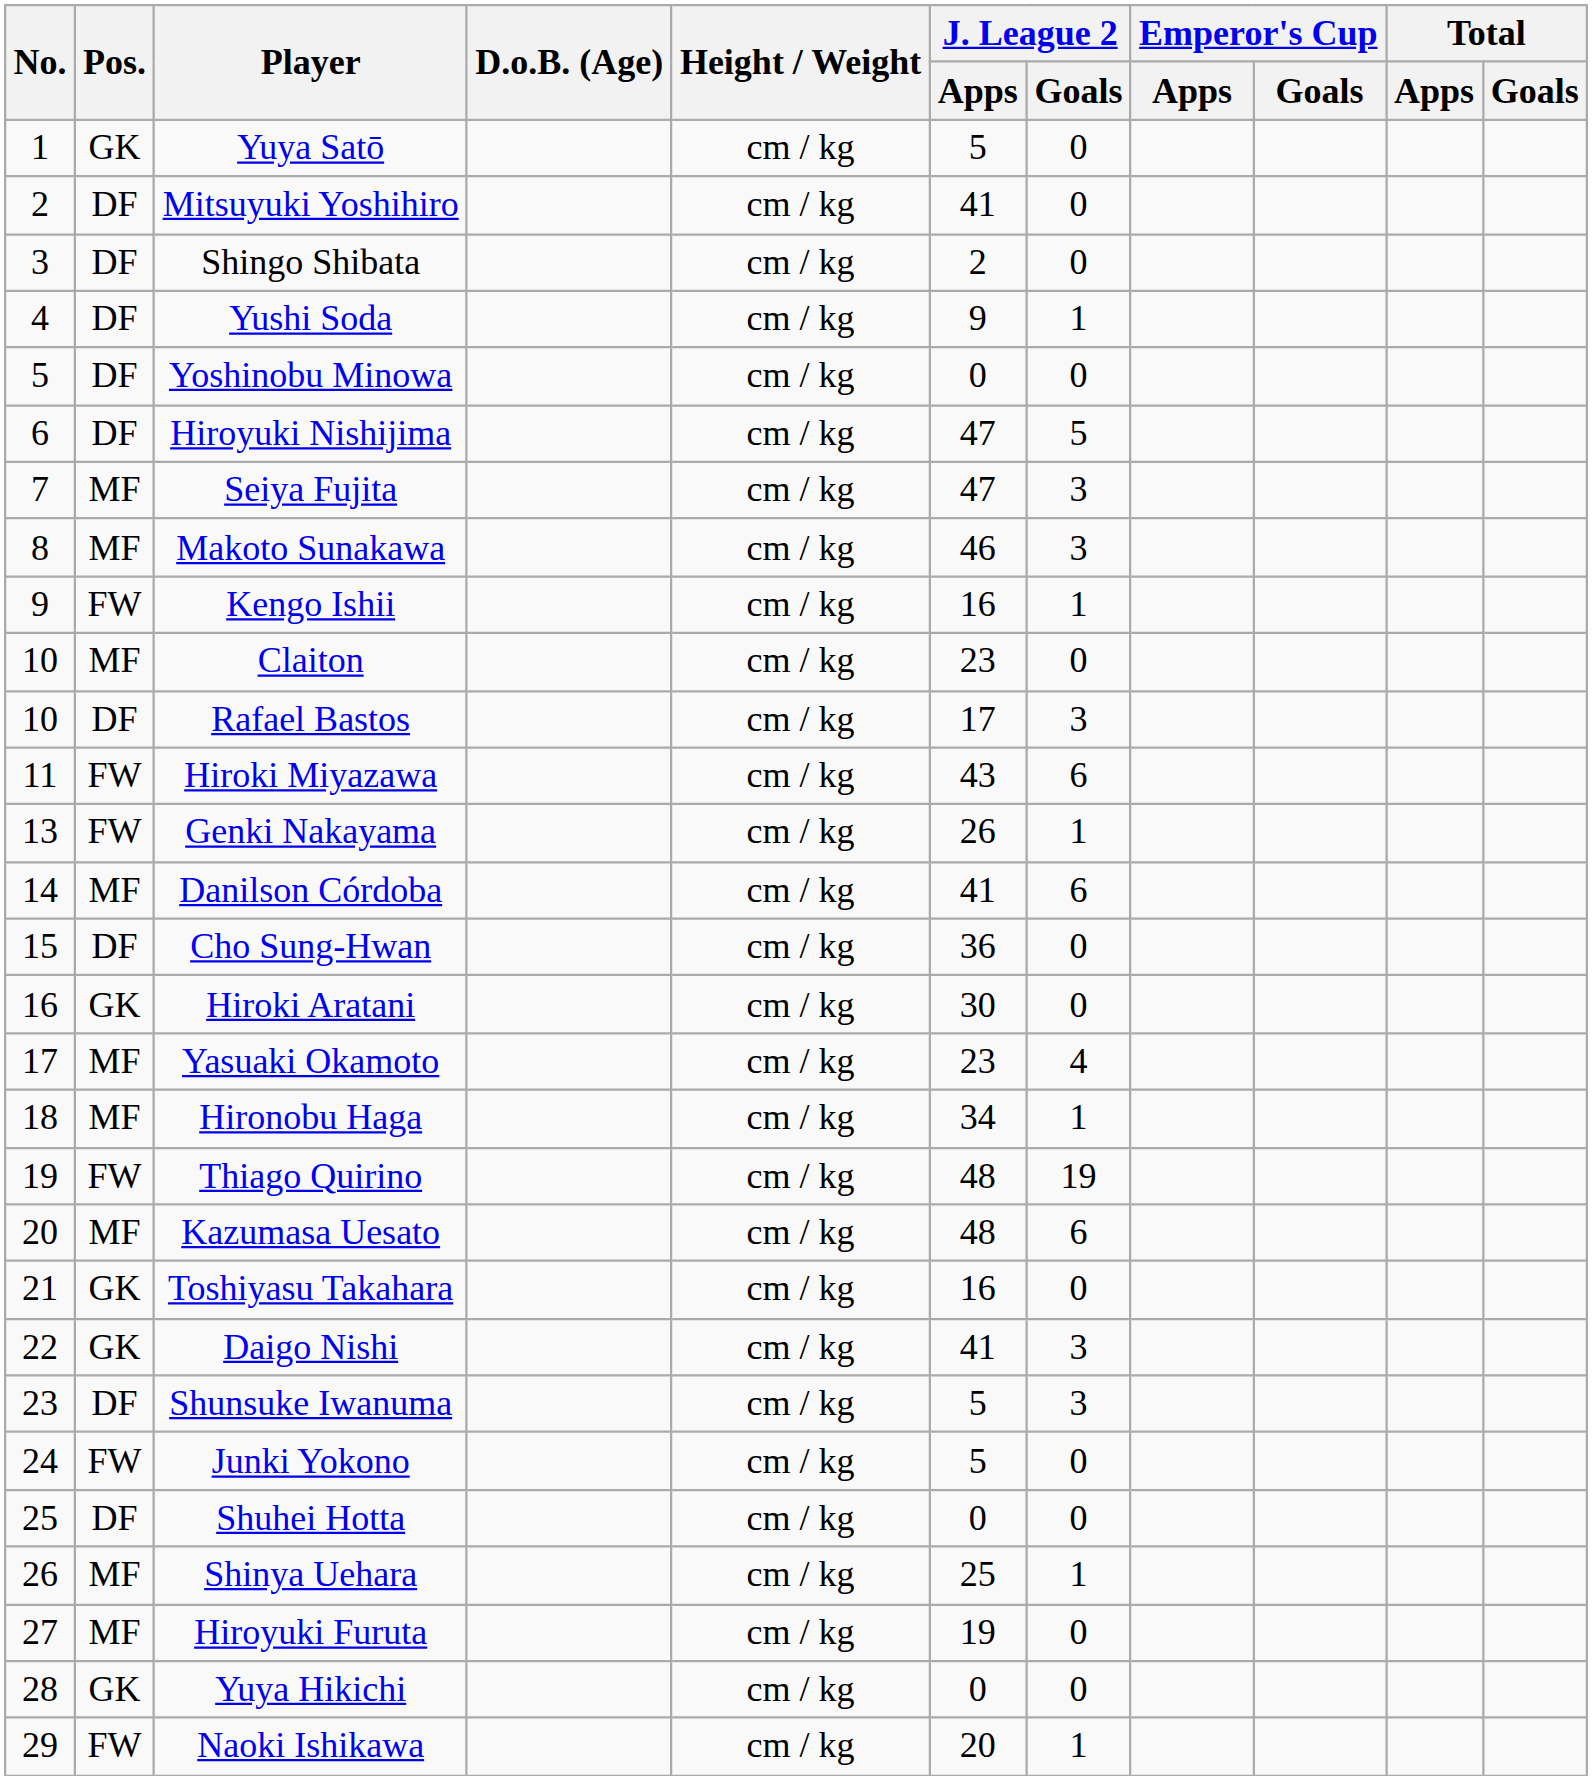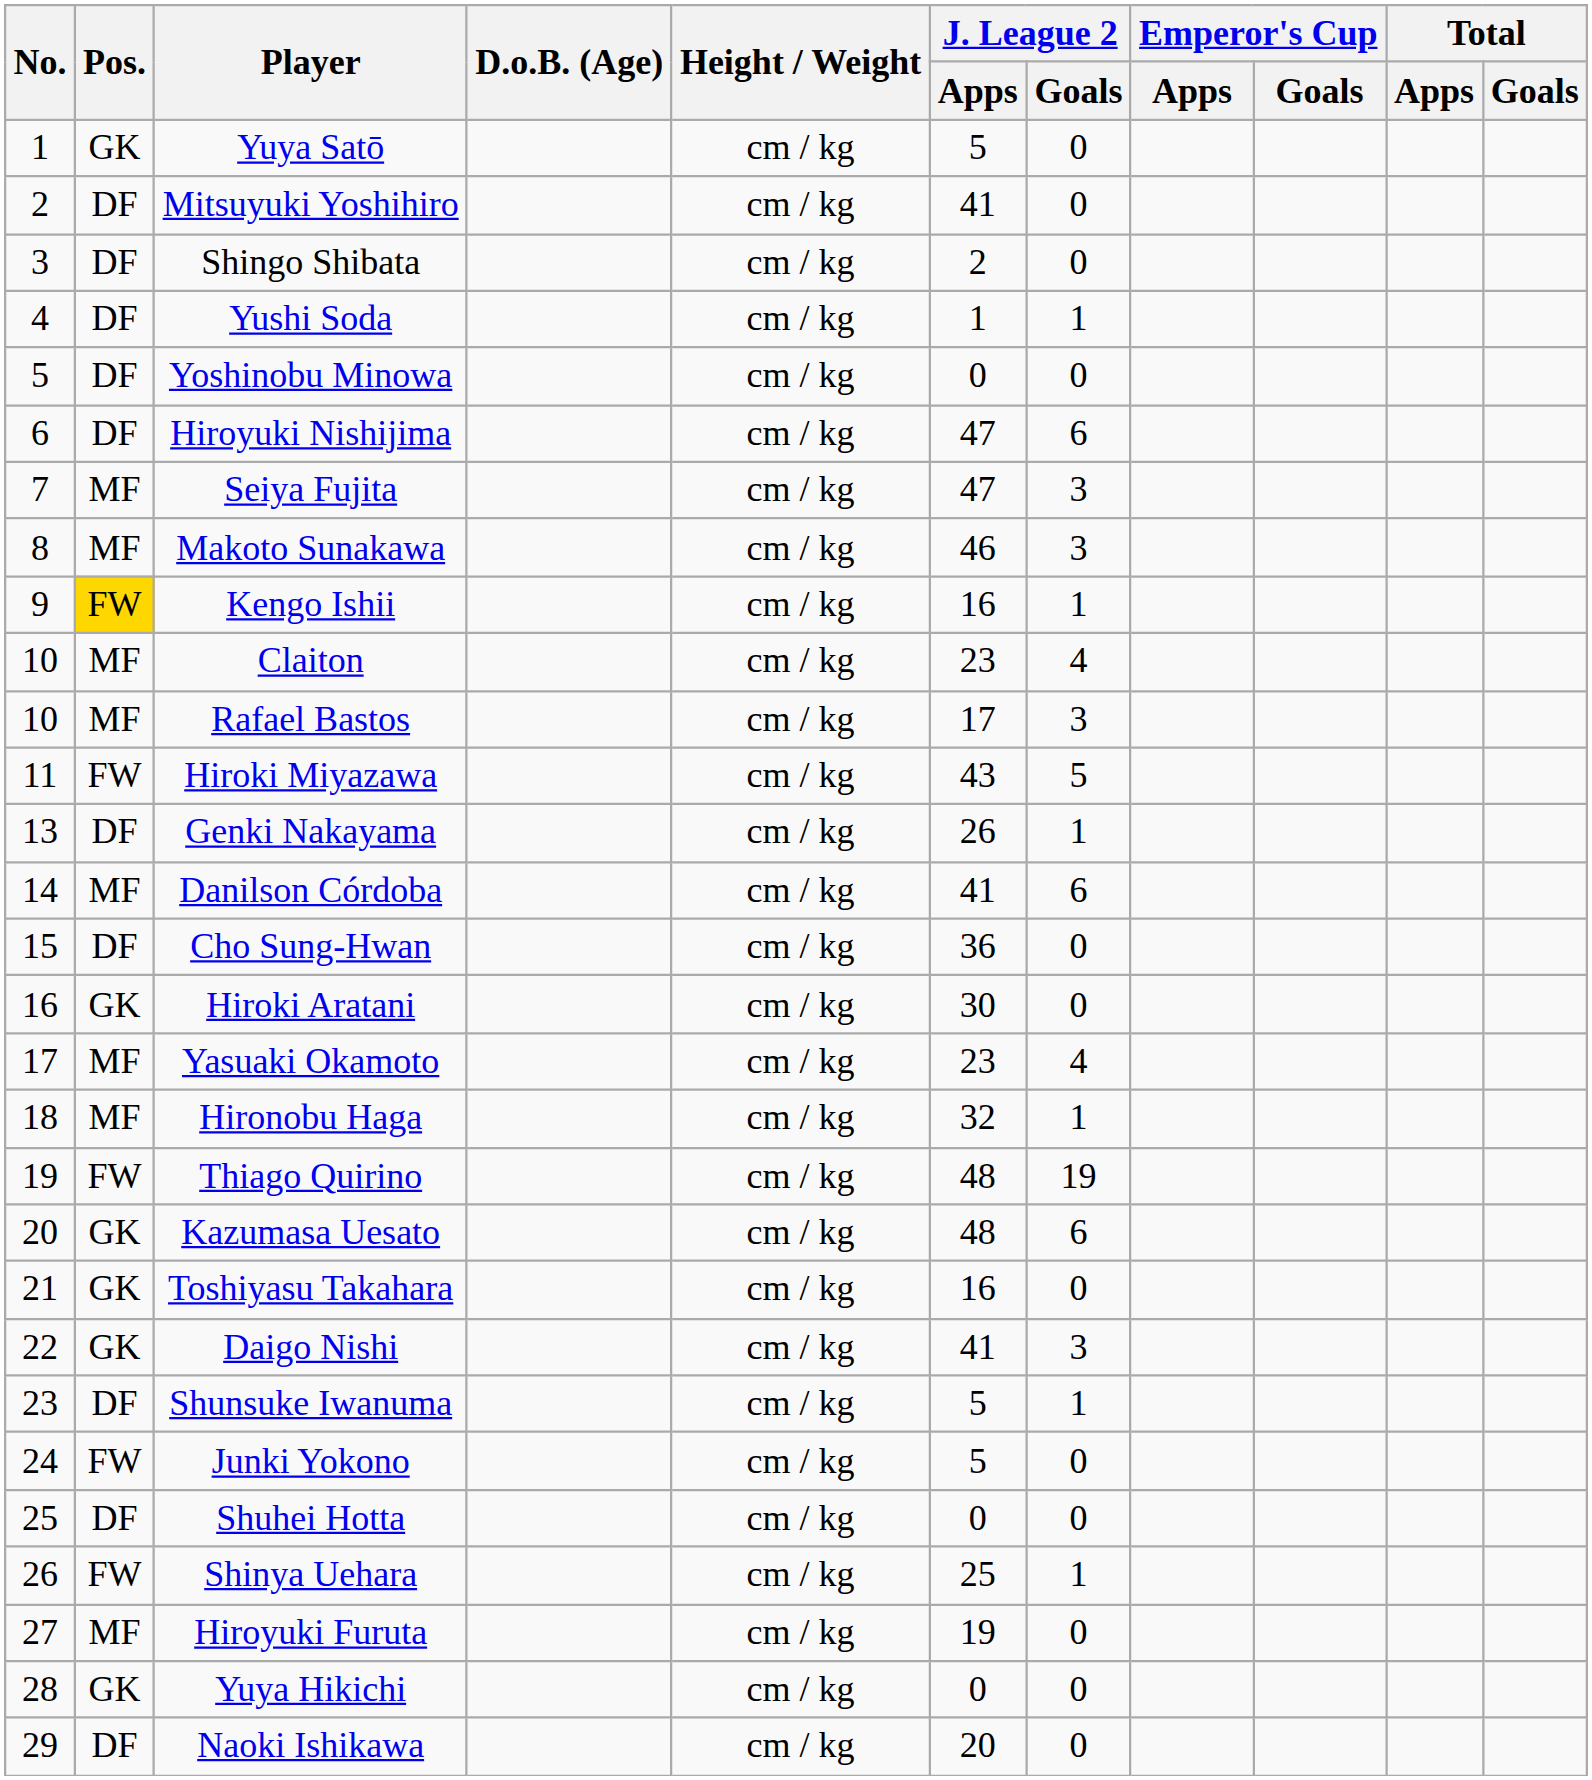Yushi Soda | J. League 2 / Apps: 9 -> 1
Hiroyuki Nishijima | J. League 2 / Goals: 5 -> 6
Kengo Ishii | Pos.: no background -> gold background
Claiton | J. League 2 / Goals: 0 -> 4
Rafael Bastos | Pos.: DF -> MF
Hiroki Miyazawa | J. League 2 / Goals: 6 -> 5
Genki Nakayama | Pos.: FW -> DF
Hironobu Haga | J. League 2 / Apps: 34 -> 32
Kazumasa Uesato | Pos.: MF -> GK
Shunsuke Iwanuma | J. League 2 / Goals: 3 -> 1
Shinya Uehara | Pos.: MF -> FW
Naoki Ishikawa | Pos.: FW -> DF
Naoki Ishikawa | J. League 2 / Goals: 1 -> 0
